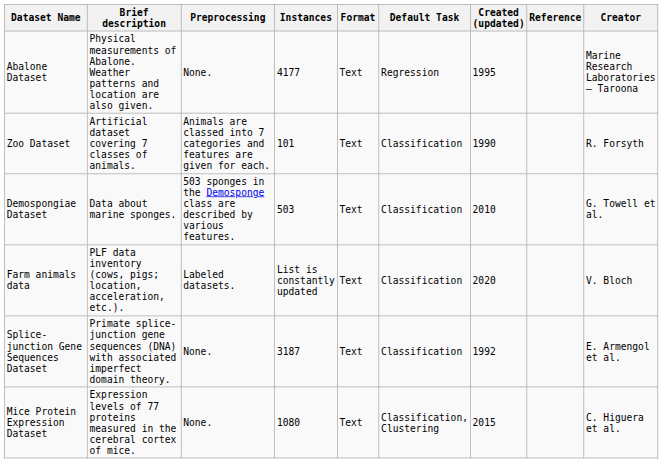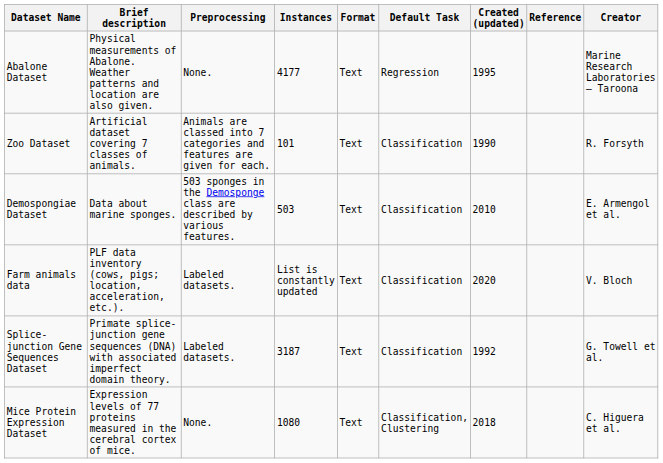Demospongiae Dataset | Creator: G. Towell et al. -> E. Armengol et al.
Splice-junction Gene Sequences Dataset | Preprocessing: None. -> Labeled datasets.
Splice-junction Gene Sequences Dataset | Creator: E. Armengol et al. -> G. Towell et al.
Mice Protein Expression Dataset | Created (updated): 2015 -> 2018
